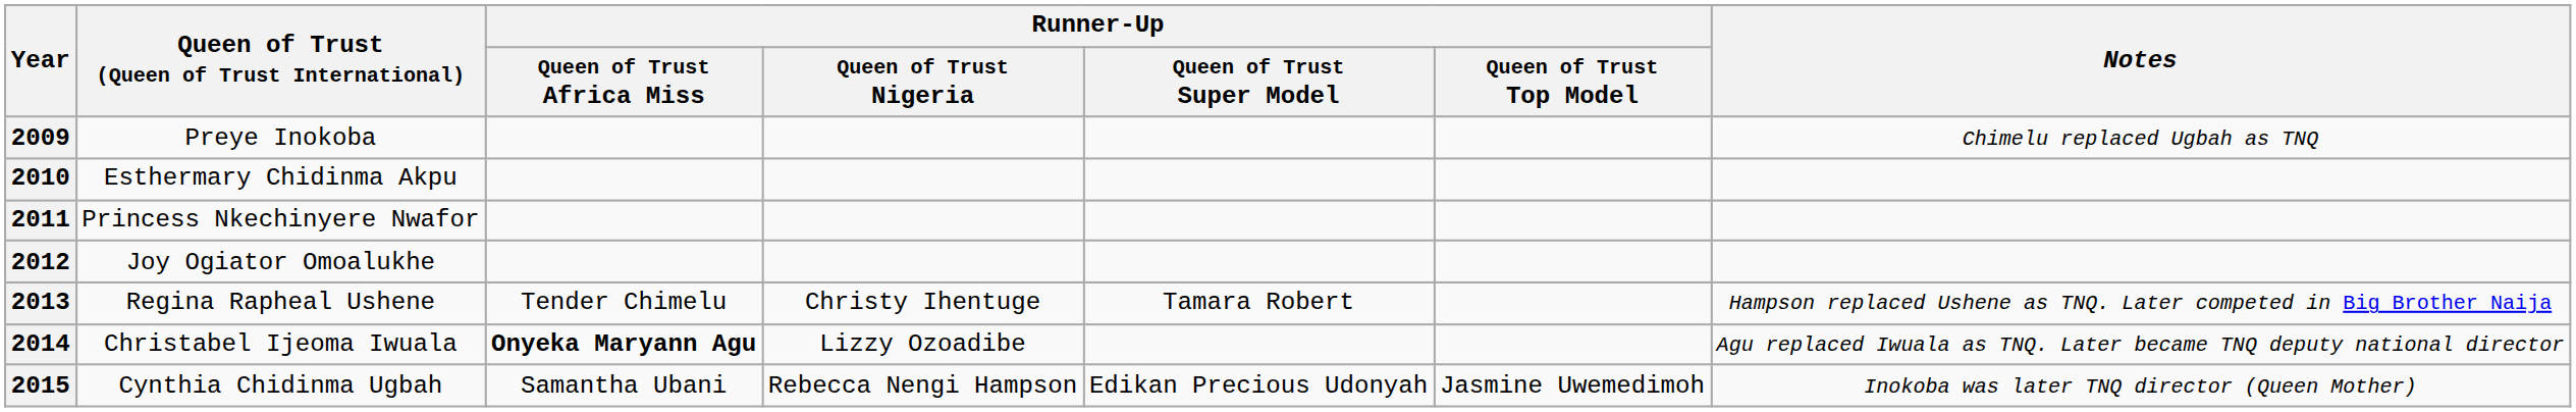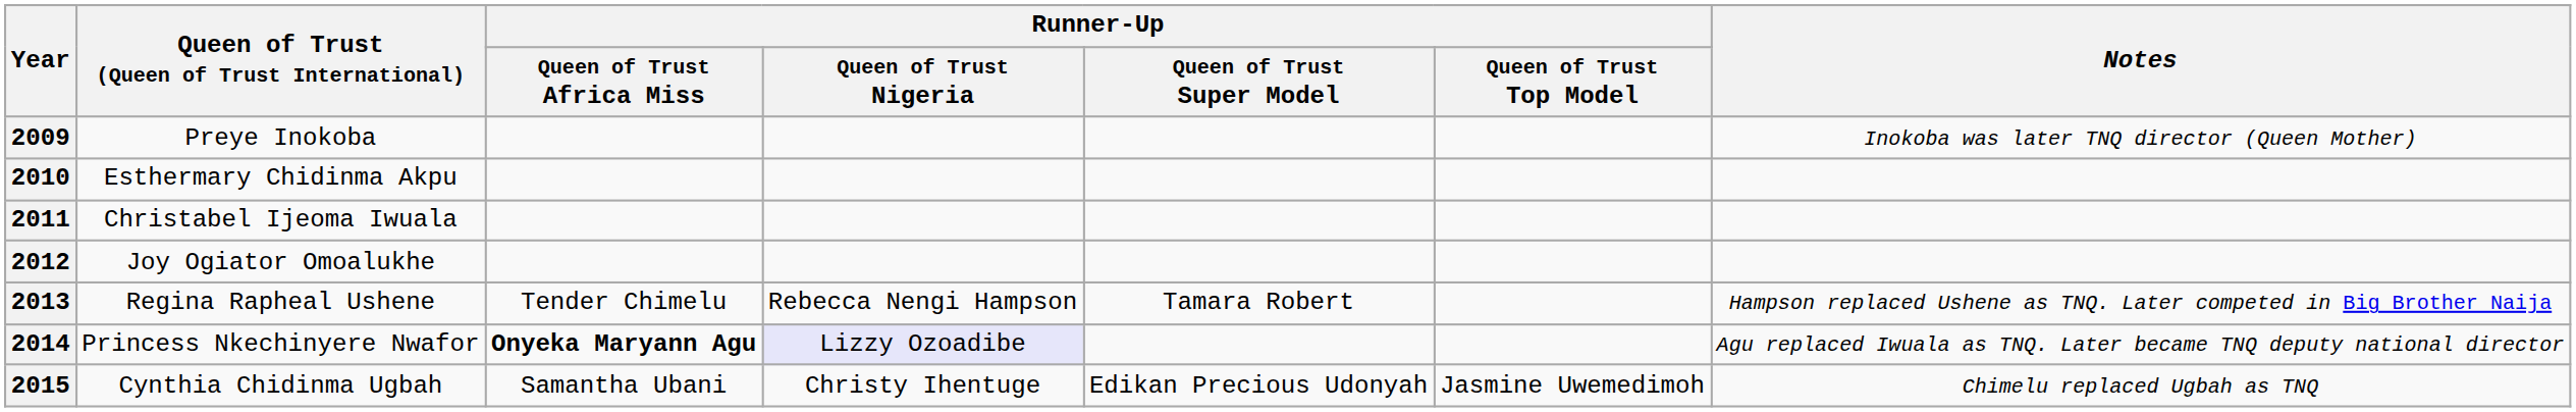2009 | Notes: Chimelu replaced Ugbah as TNQ -> Inokoba was later TNQ director (Queen Mother)
2011 | Queen of Trust (Queen of Trust International): Princess Nkechinyere Nwafor -> Christabel Ijeoma Iwuala
2013 | Runner-Up / Queen of Trust Nigeria: Christy Ihentuge -> Rebecca Nengi Hampson
2014 | Queen of Trust (Queen of Trust International): Christabel Ijeoma Iwuala -> Princess Nkechinyere Nwafor
2014 | Runner-Up / Queen of Trust Nigeria: no background -> lavender background
2015 | Runner-Up / Queen of Trust Nigeria: Rebecca Nengi Hampson -> Christy Ihentuge
2015 | Notes: Inokoba was later TNQ director (Queen Mother) -> Chimelu replaced Ugbah as TNQ
